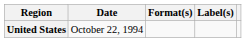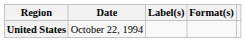columns swapped: Format(s) <-> Label(s)
